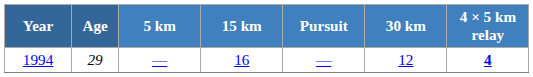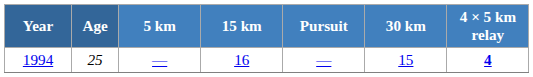1994 | Age: 29 -> 25
1994 | 30 km: 12 -> 15
